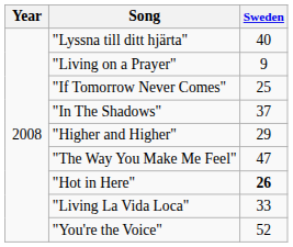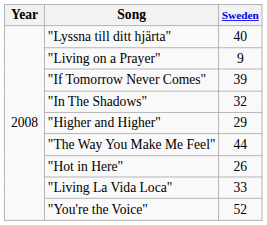"If Tomorrow Never Comes" | Sweden: 25 -> 39
"In The Shadows" | Sweden: 37 -> 32
"The Way You Make Me Feel" | Sweden: 47 -> 44
"Hot in Here" | Sweden: bold -> normal
